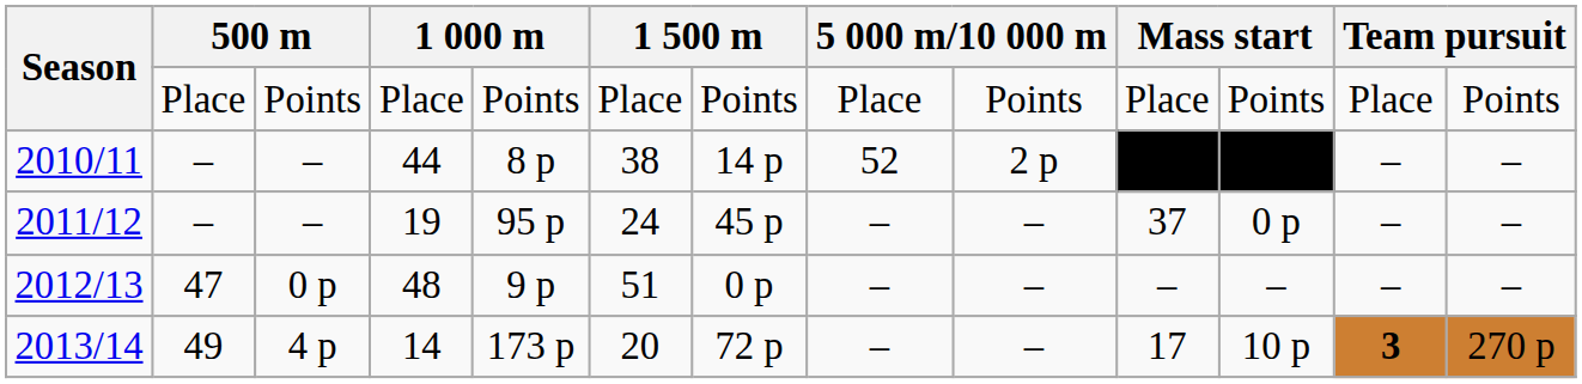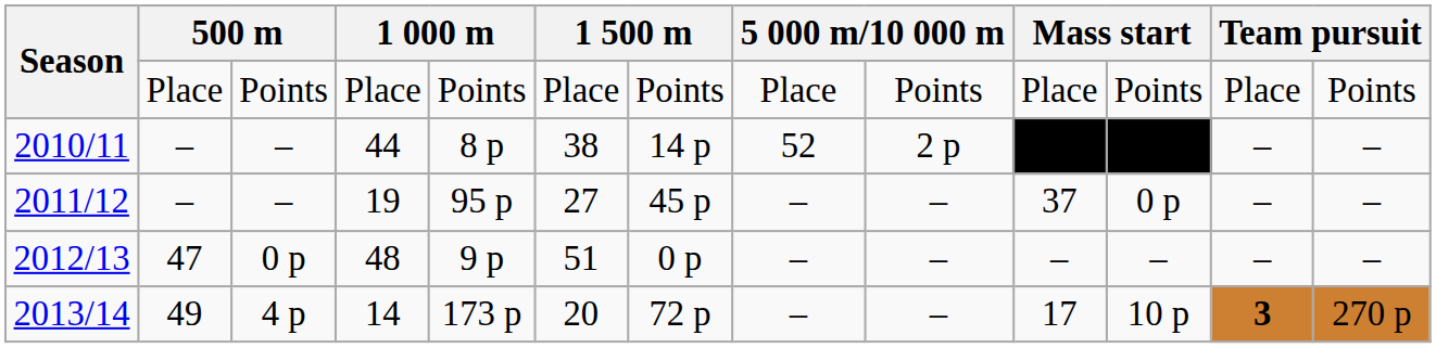2011/12 | column 6: 24 -> 27
